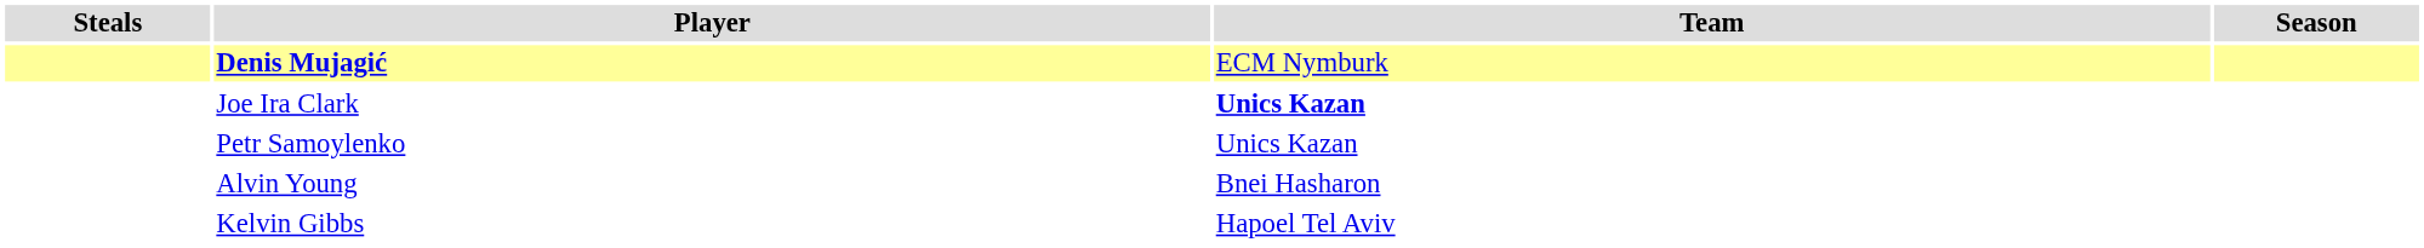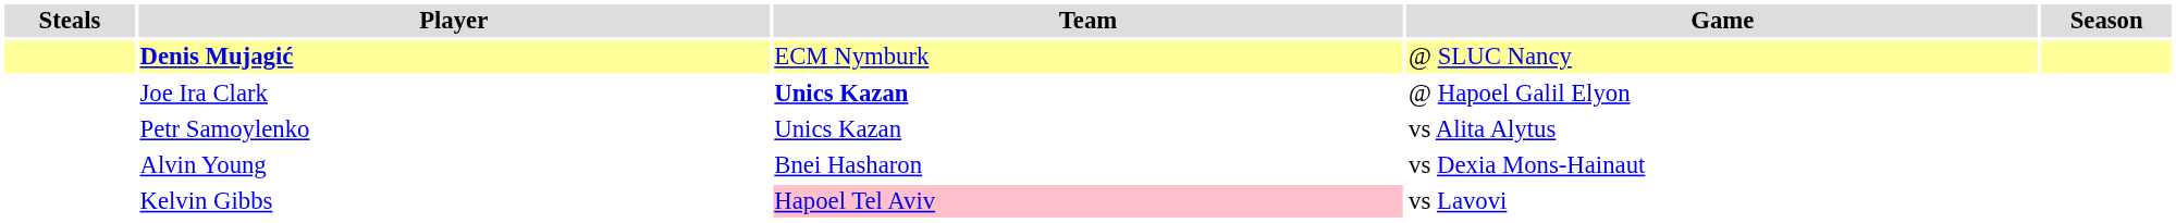+ column: Game | @ SLUC Nancy | @ Hapoel Galil Elyon | vs Alita Alytus | vs Dexia Mons-Hainaut | vs Lavovi
Kelvin Gibbs | Team: no background -> pink background
